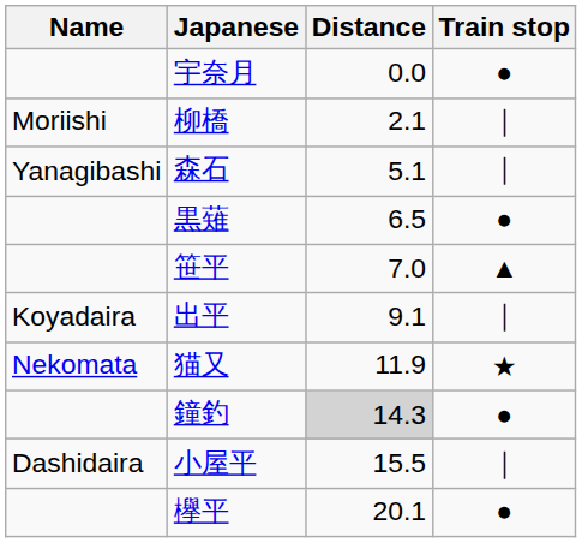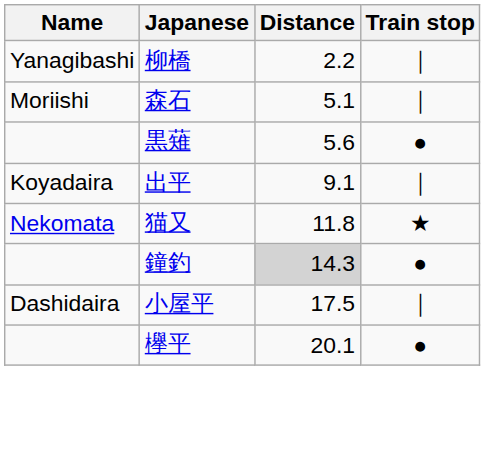- row: 宇奈月 | 0.0 | ●
柳橋 | Name: Moriishi -> Yanagibashi
柳橋 | Distance: 2.1 -> 2.2
森石 | Name: Yanagibashi -> Moriishi
黒薙 | Distance: 6.5 -> 5.6
- row: 笹平 | 7.0 | ▲
猫又 | Distance: 11.9 -> 11.8
小屋平 | Distance: 15.5 -> 17.5
